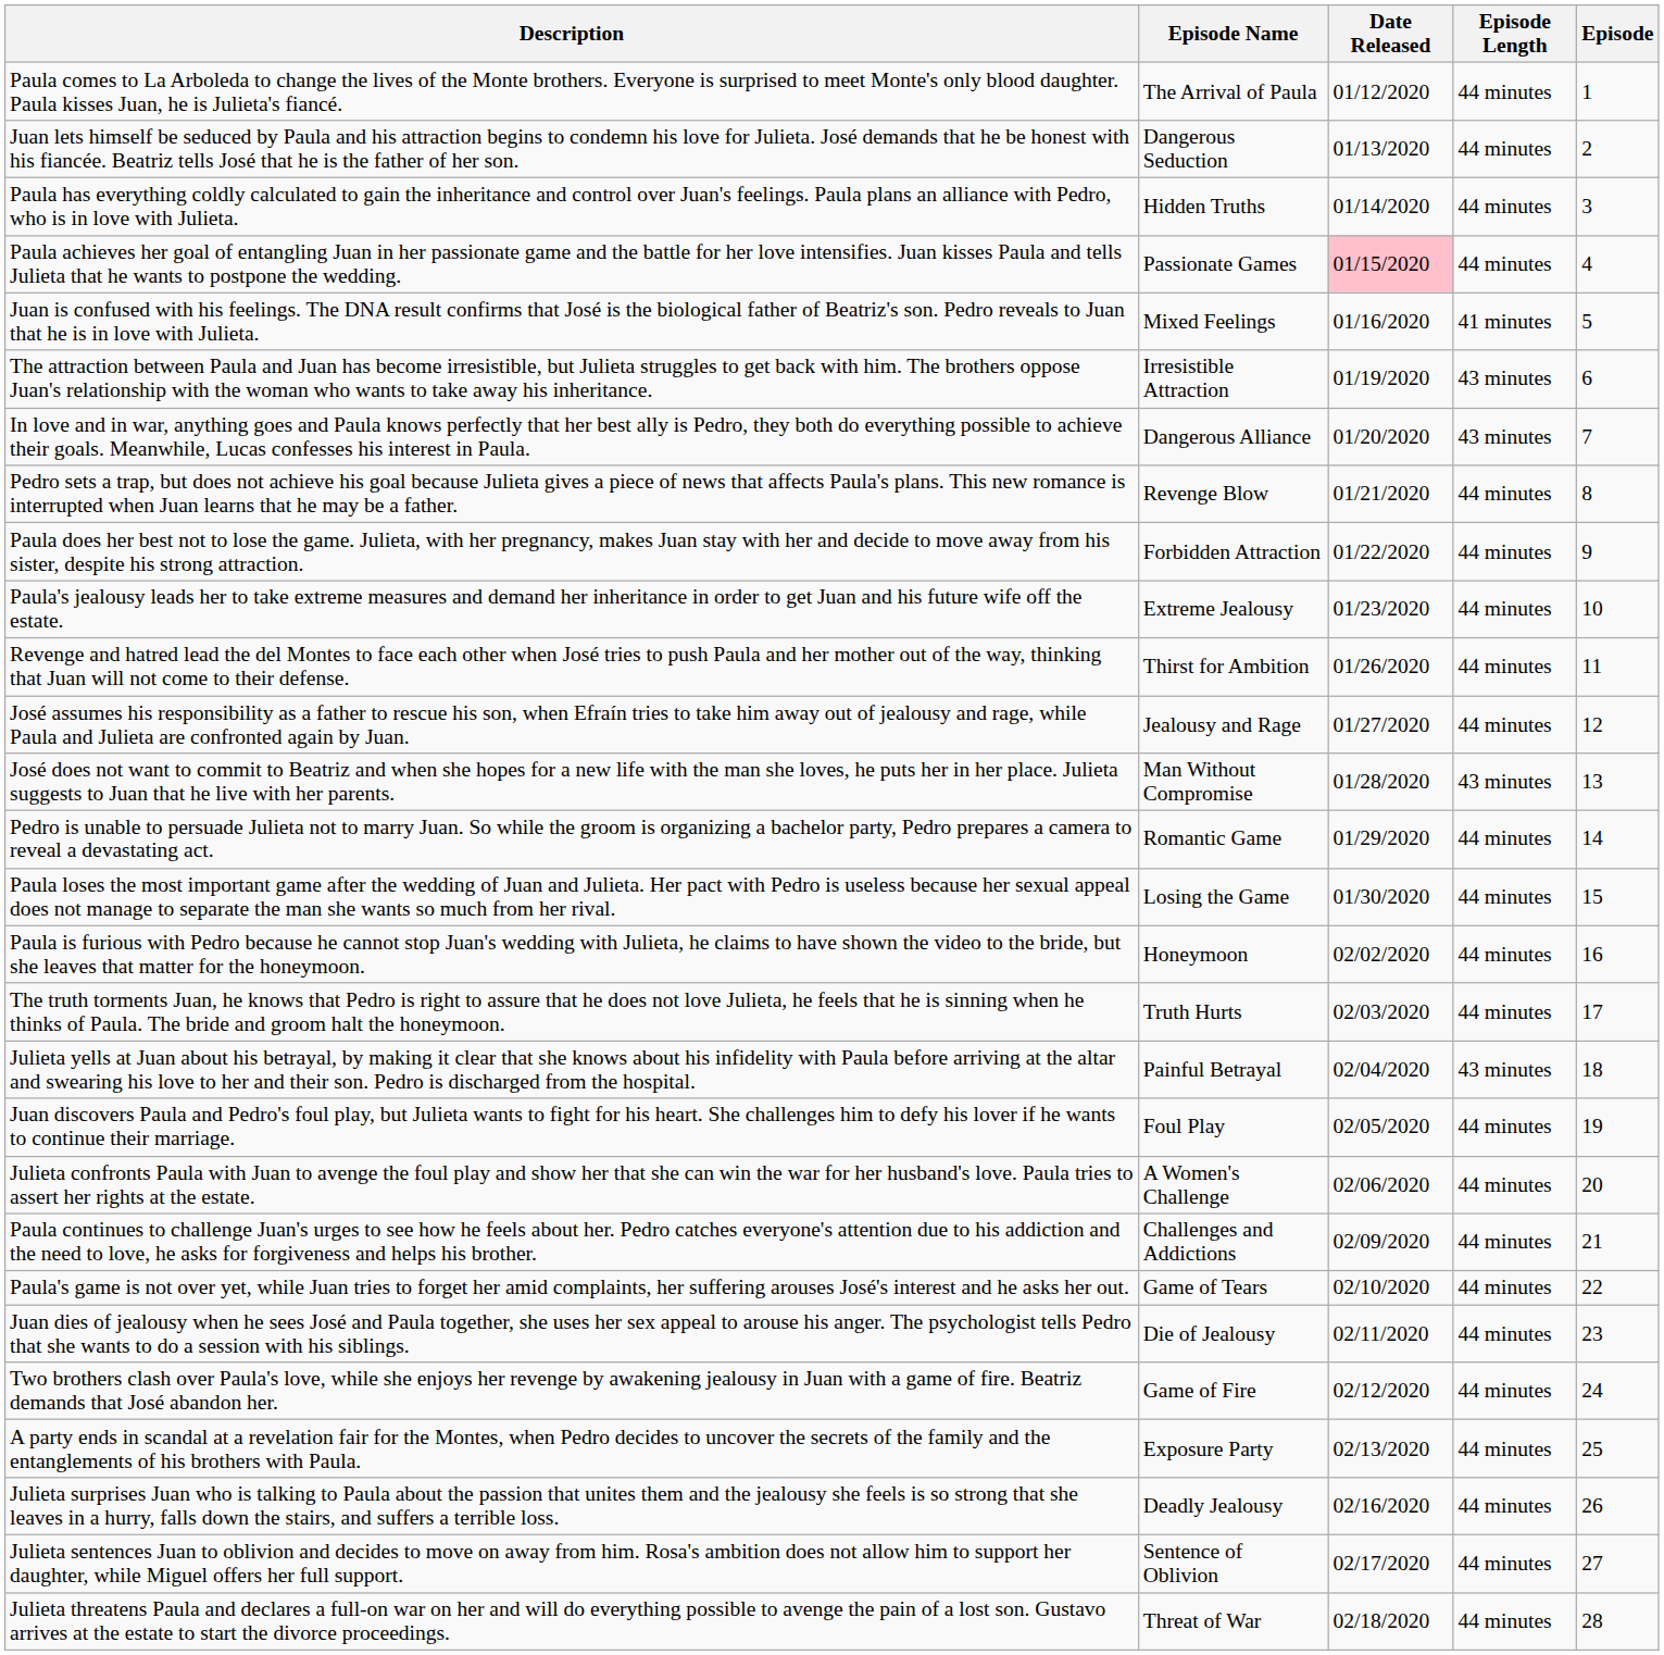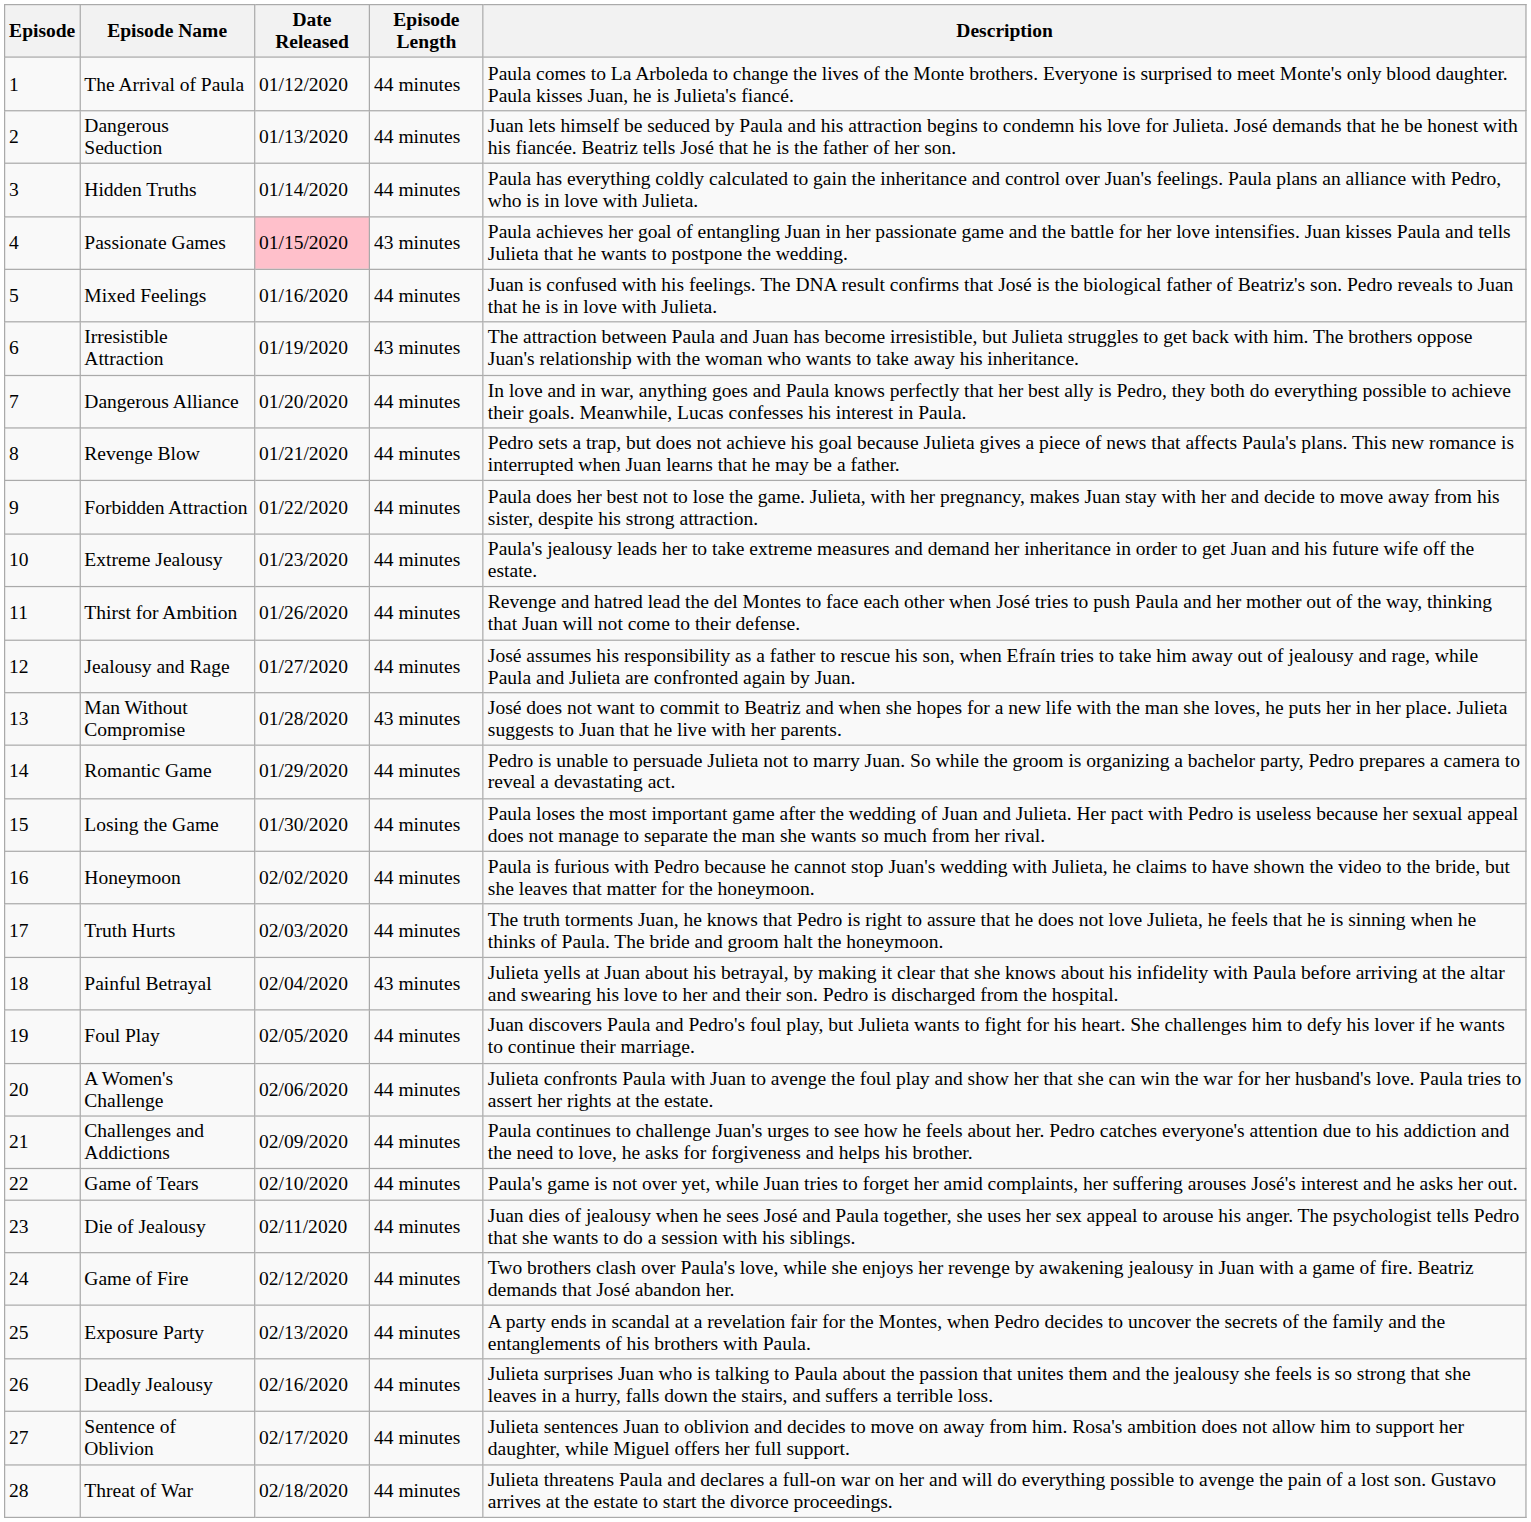columns swapped: Episode <-> Description
Passionate Games | Episode Length: 44 minutes -> 43 minutes
Mixed Feelings | Episode Length: 41 minutes -> 44 minutes
Dangerous Alliance | Episode Length: 43 minutes -> 44 minutes
